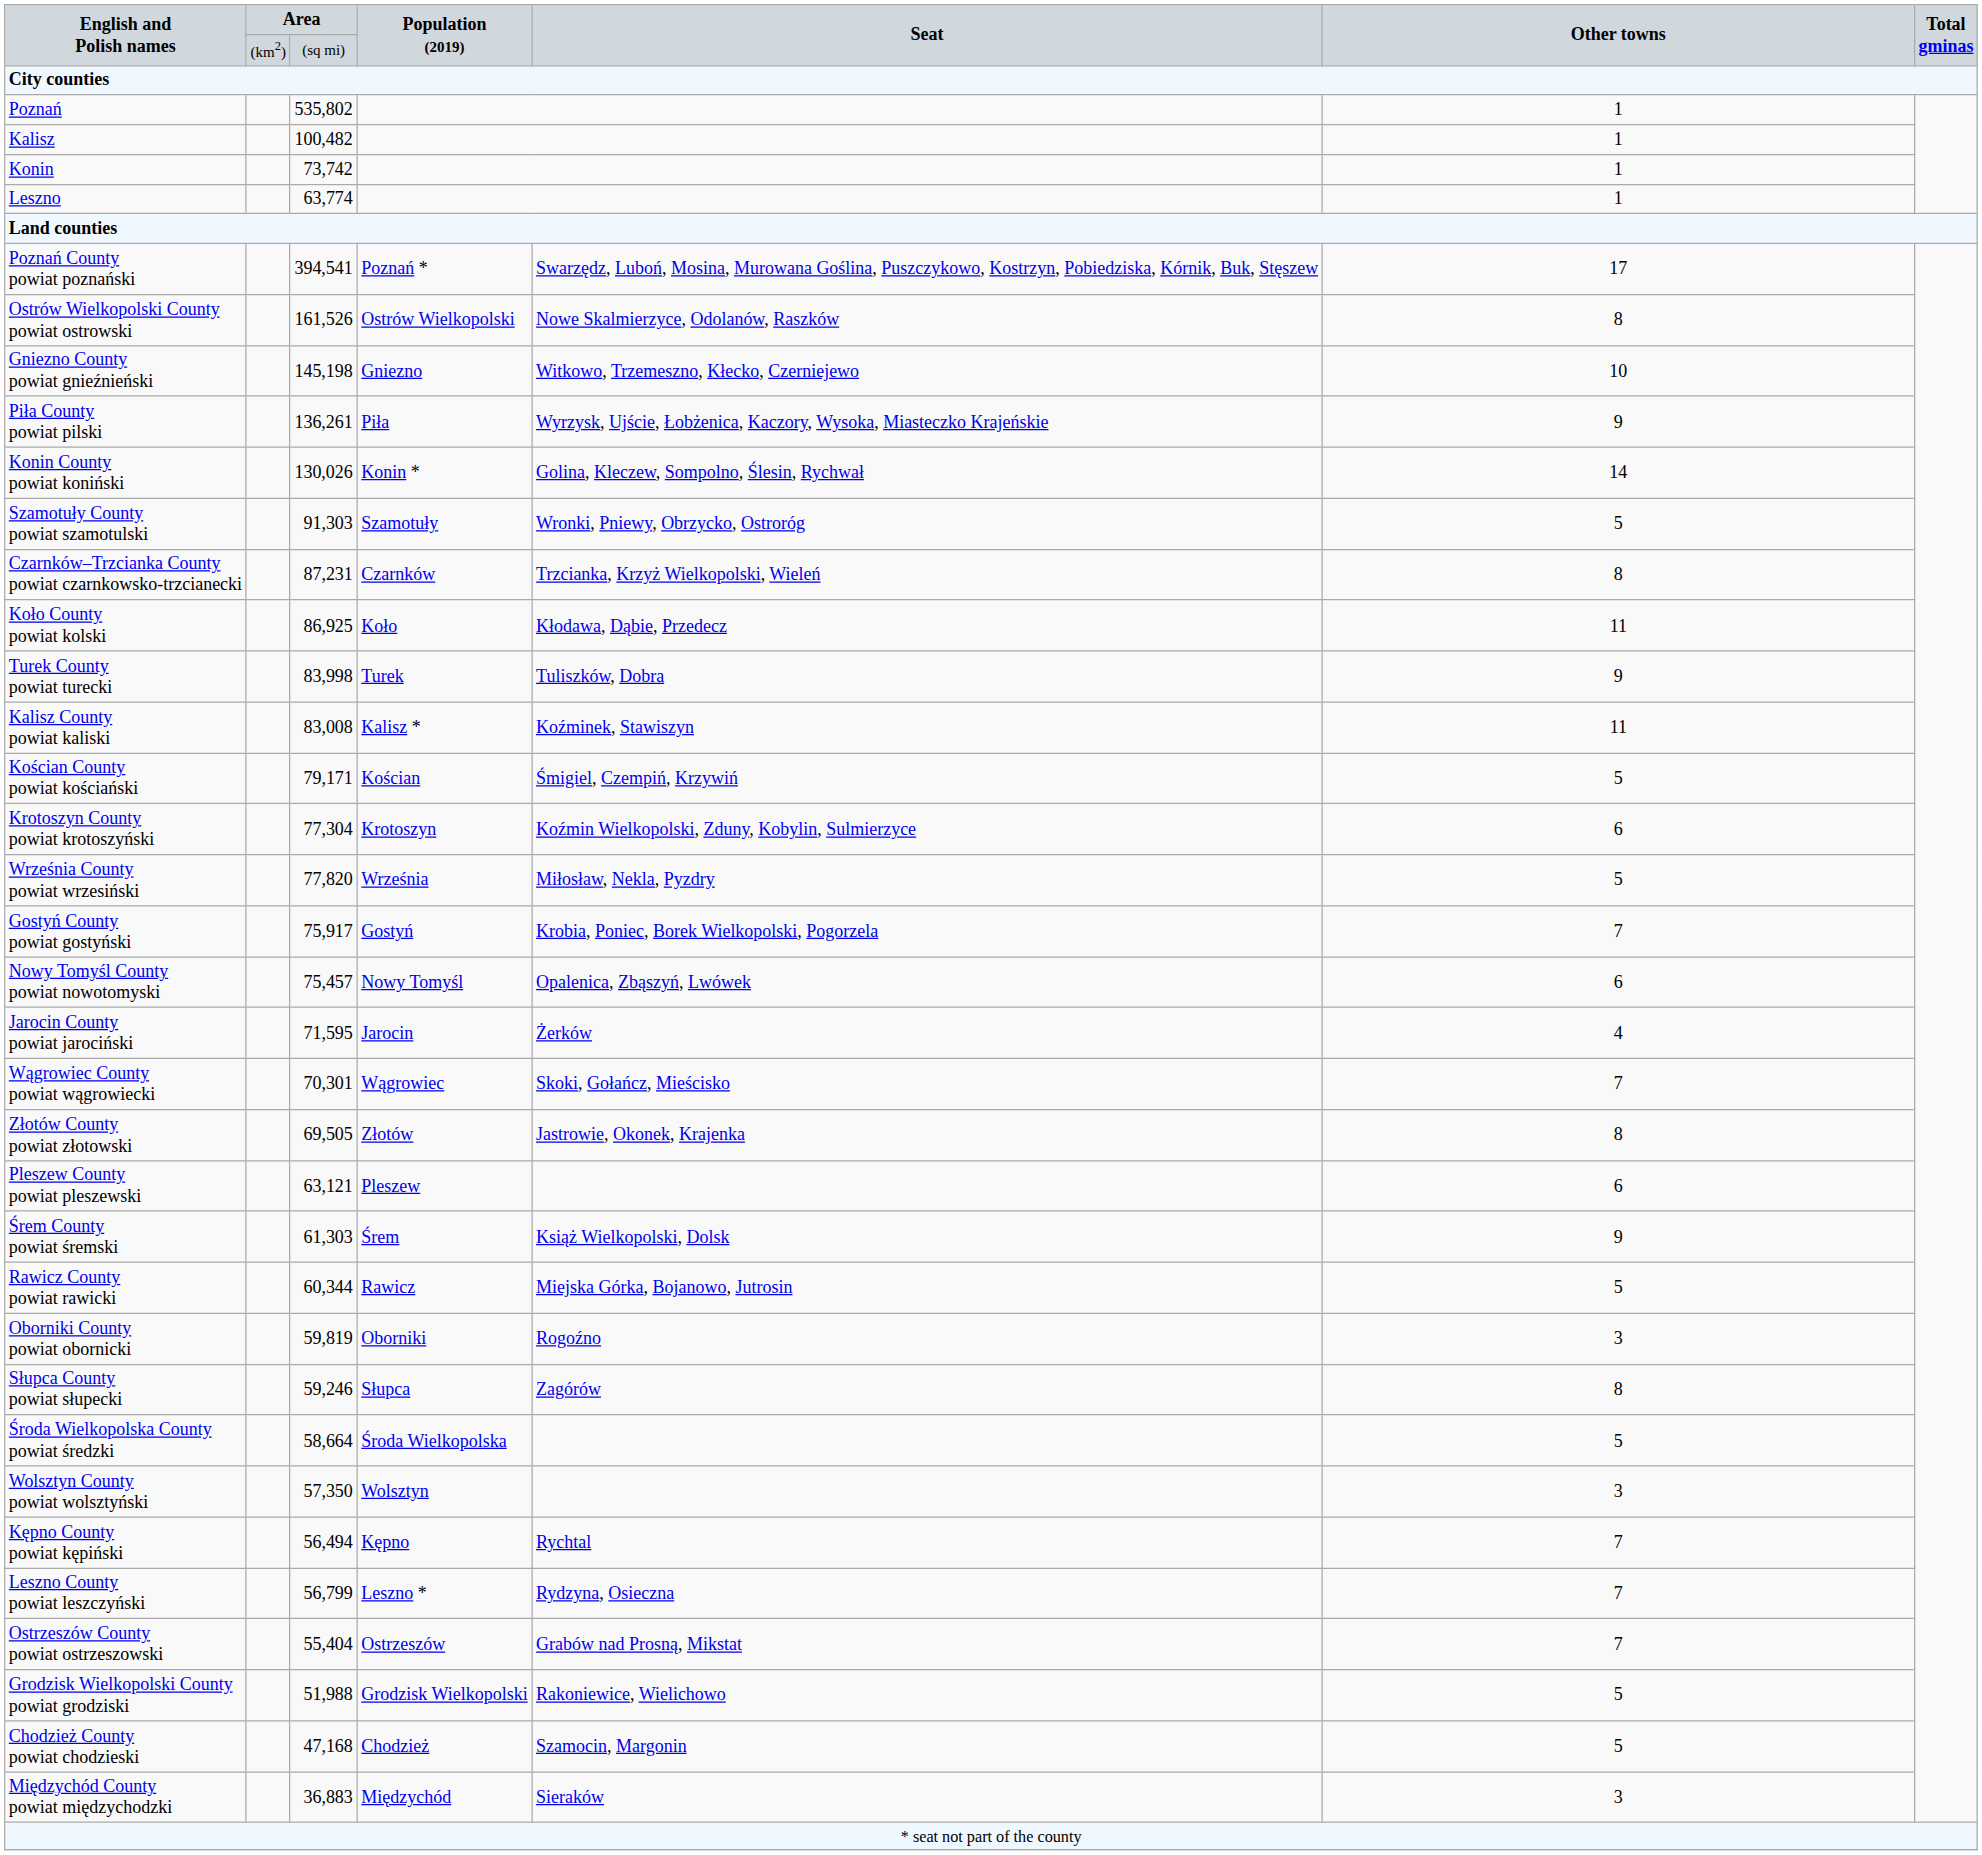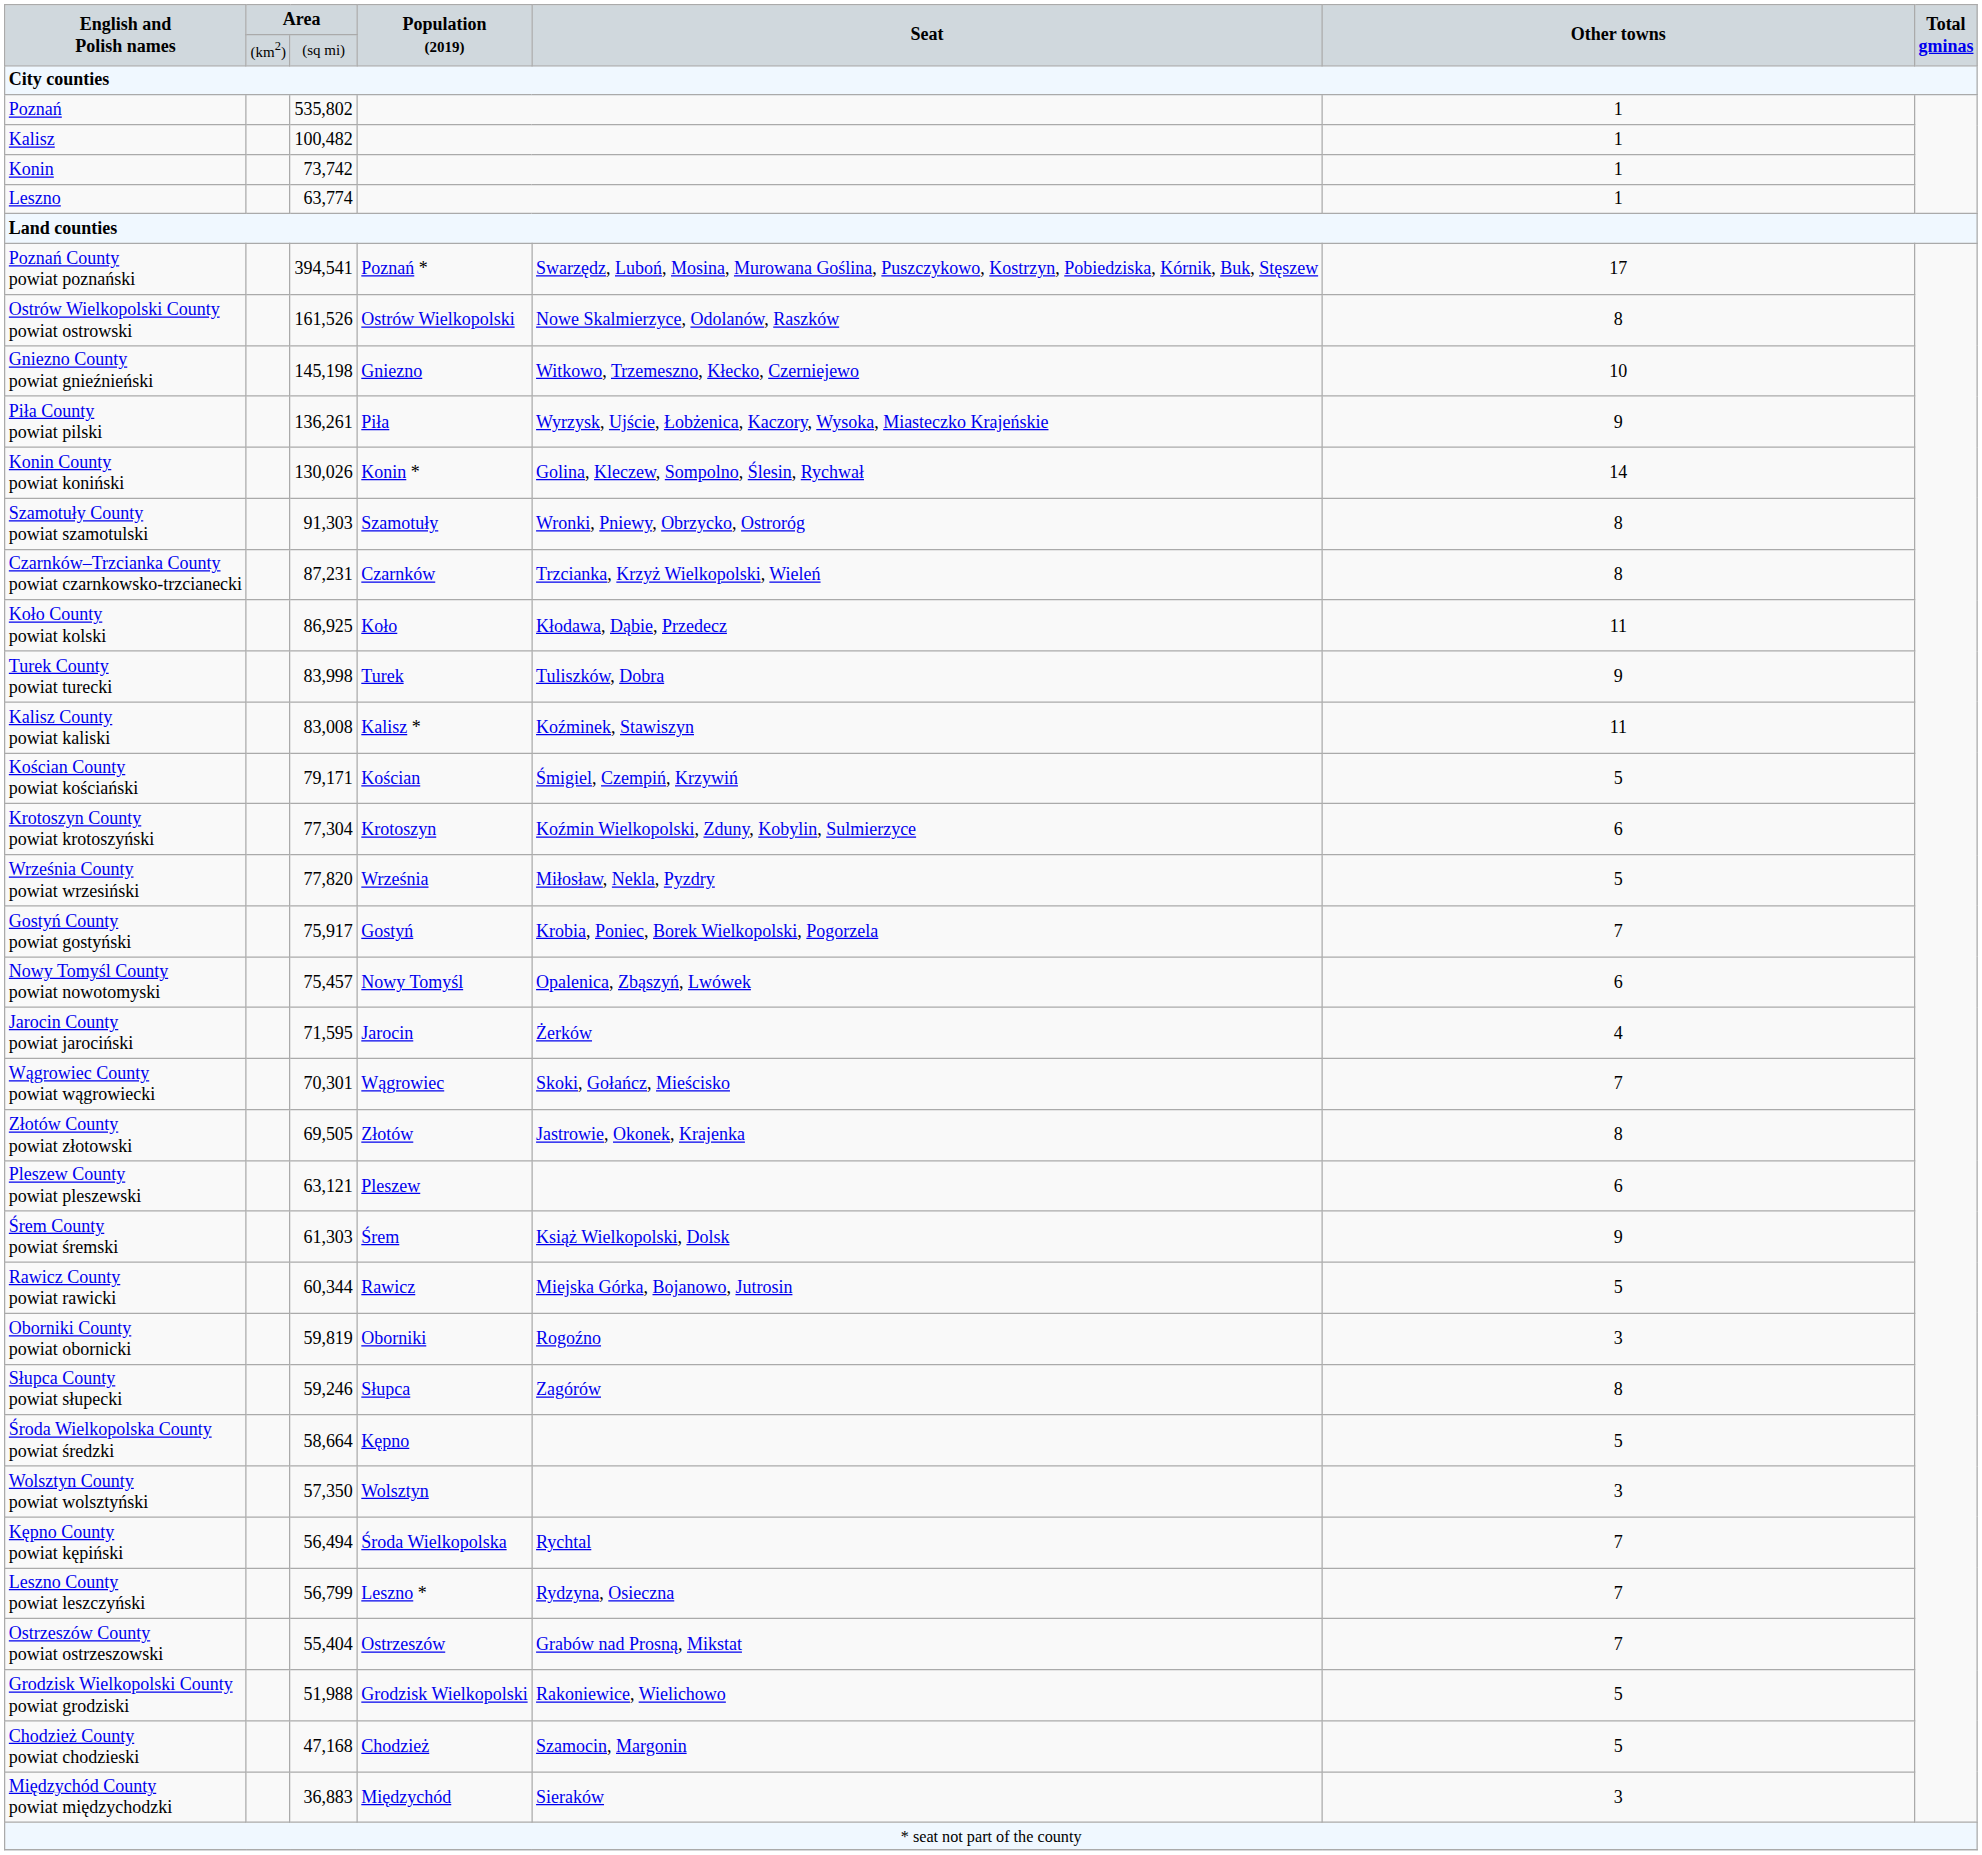Szamotuły County powiat szamotulski | Other towns: 5 -> 8
Środa Wielkopolska County powiat średzki | Population (2019): Środa Wielkopolska -> Kępno
Kępno County powiat kępiński | Population (2019): Kępno -> Środa Wielkopolska
